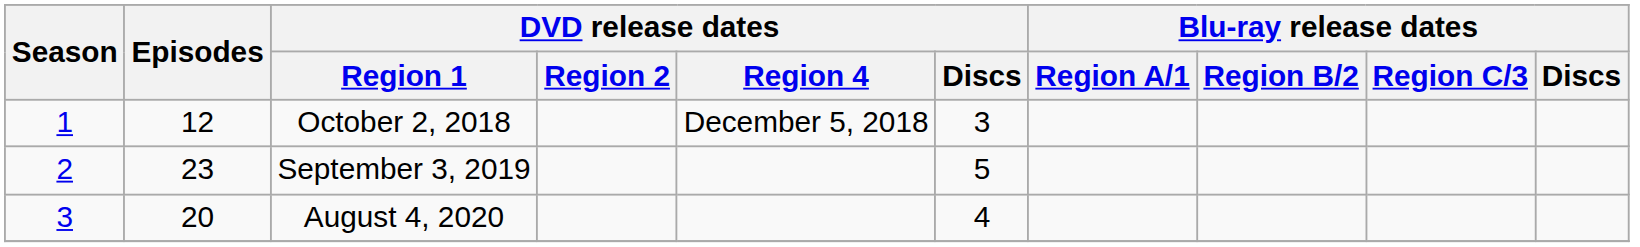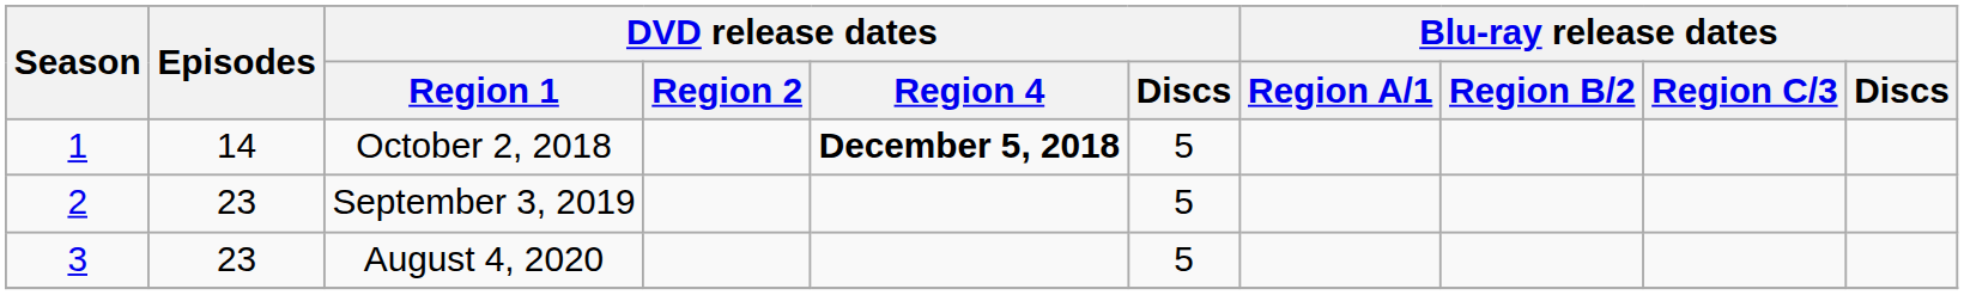October 2, 2018 | Episodes: 12 -> 14
October 2, 2018 | DVD release dates / Region 4: normal -> bold
October 2, 2018 | DVD release dates / Discs: 3 -> 5
August 4, 2020 | Episodes: 20 -> 23
August 4, 2020 | DVD release dates / Discs: 4 -> 5
